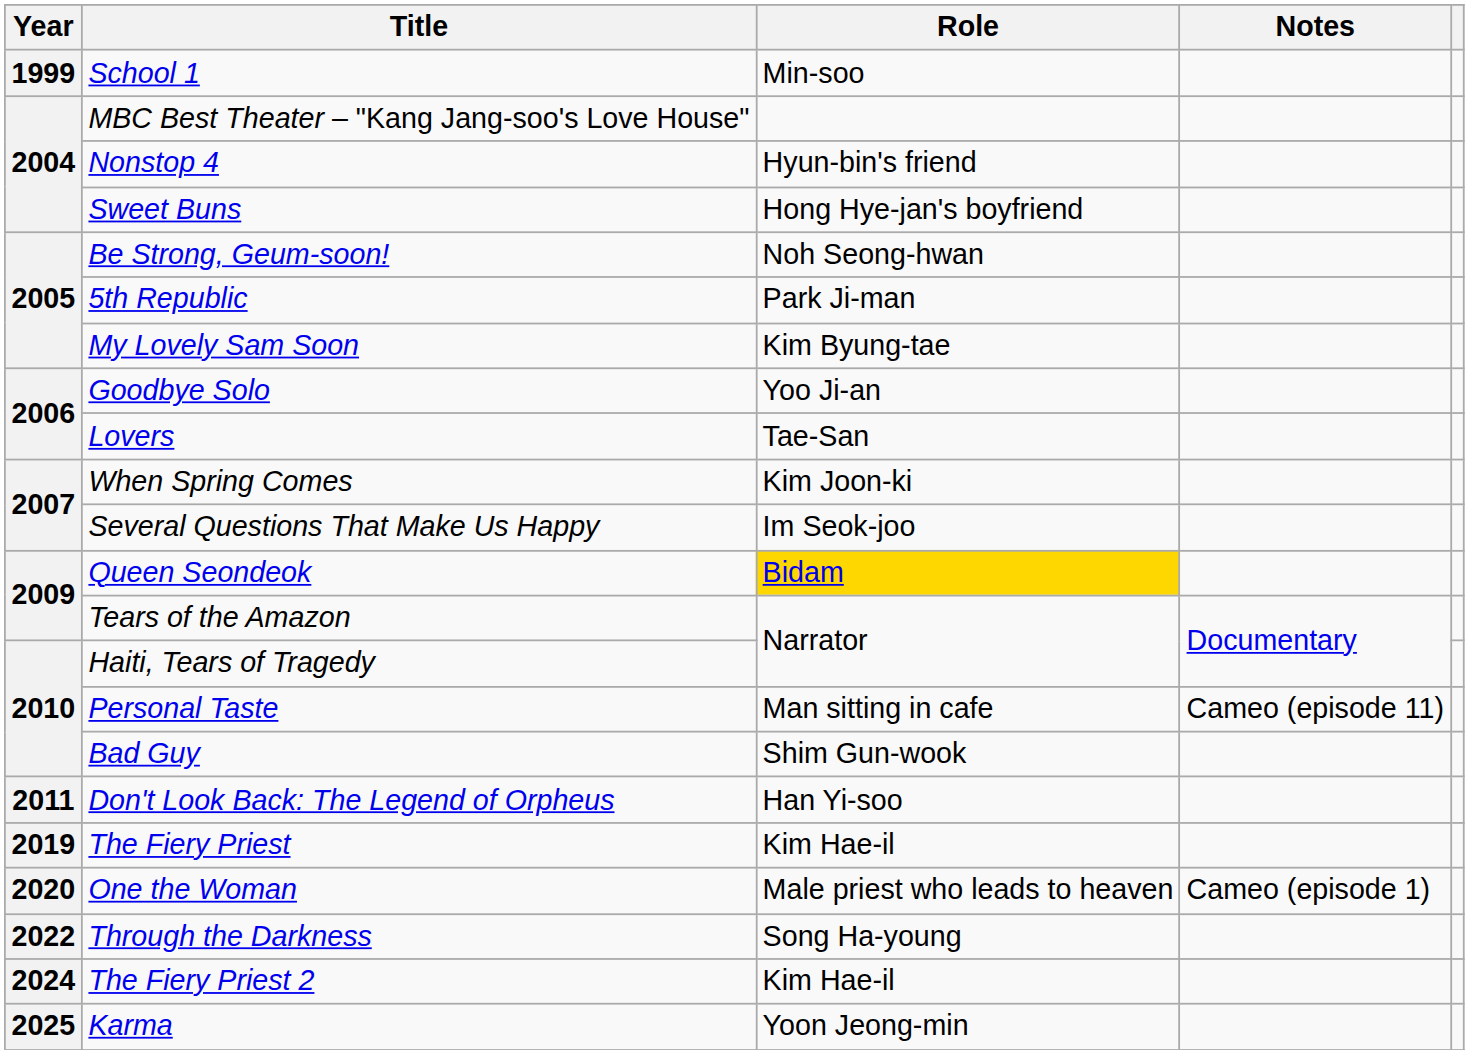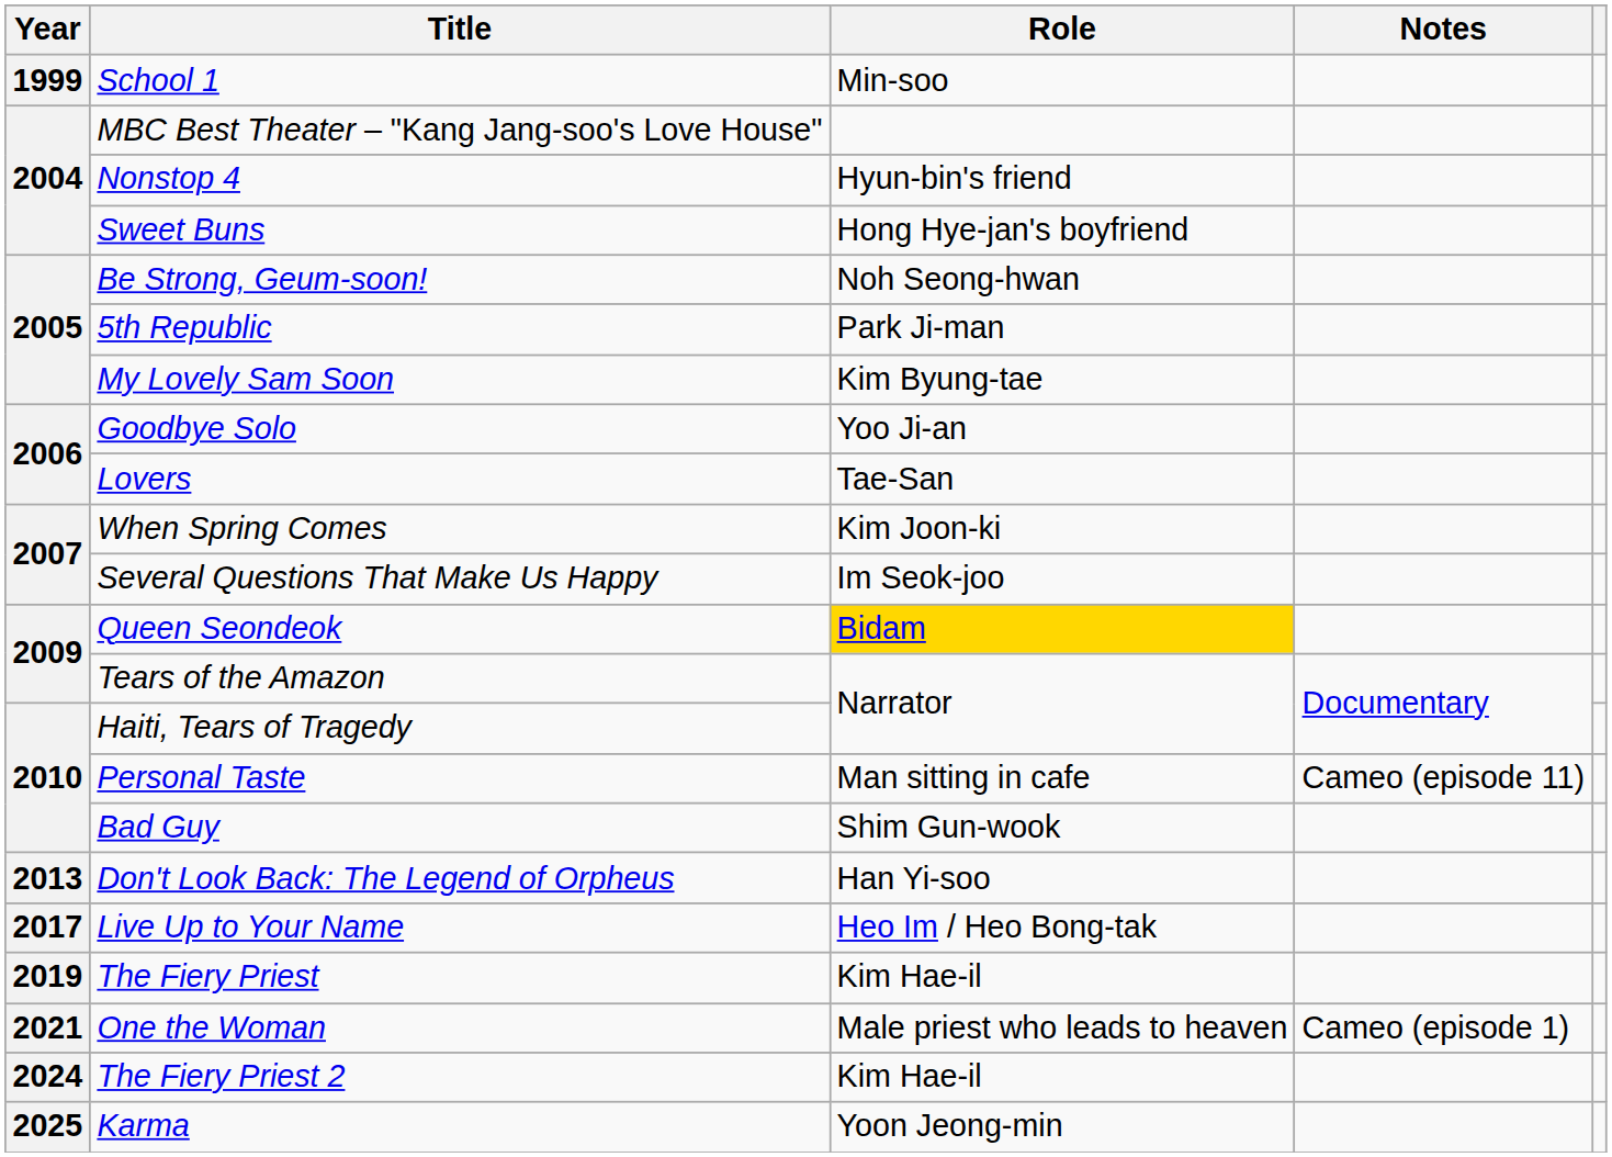Don't Look Back: The Legend of Orpheus | Year: 2011 -> 2013
+ row: 2017 | Live Up to Your Name | Heo Im / Heo Bong-tak
One the Woman | Year: 2020 -> 2021
- row: 2022 | Through the Darkness | Song Ha-young
